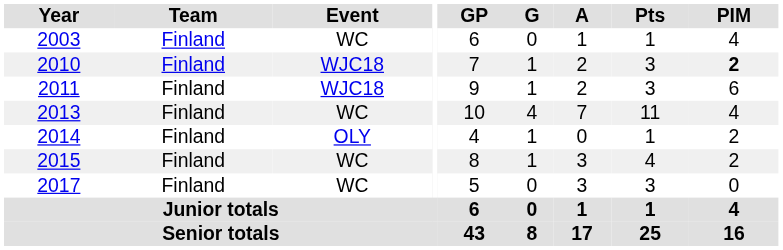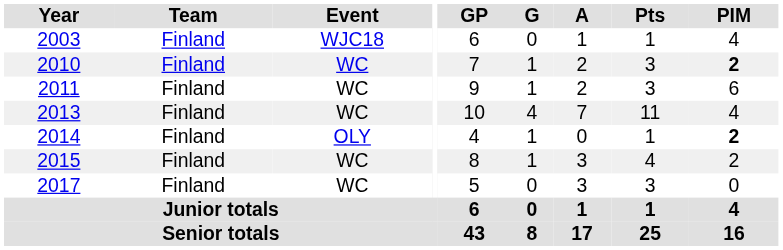2003 | Event: WC -> WJC18
2010 | Event: WJC18 -> WC
2011 | Event: WJC18 -> WC
2014 | PIM: normal -> bold
